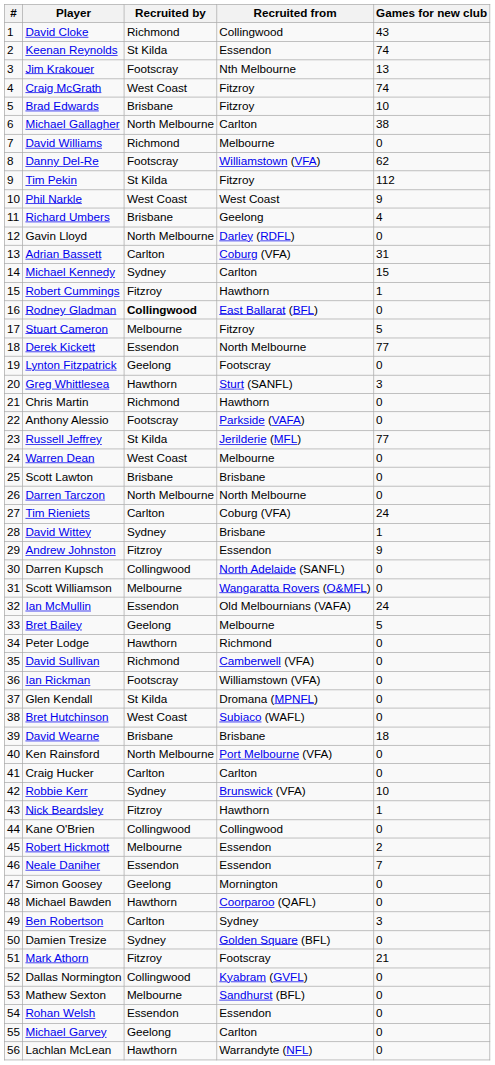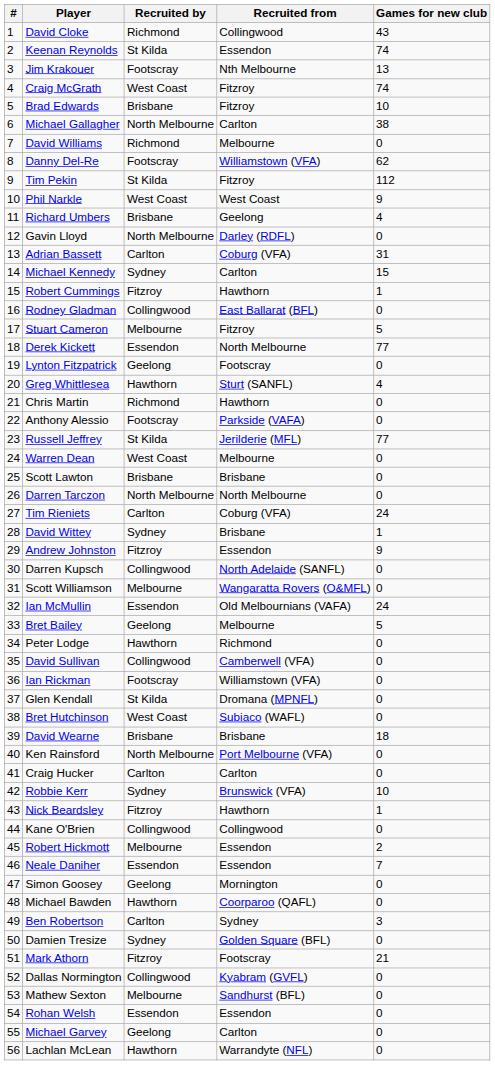Rodney Gladman | Recruited by: bold -> normal
Greg Whittlesea | Games for new club: 3 -> 4
David Sullivan | Recruited by: Richmond -> Collingwood
